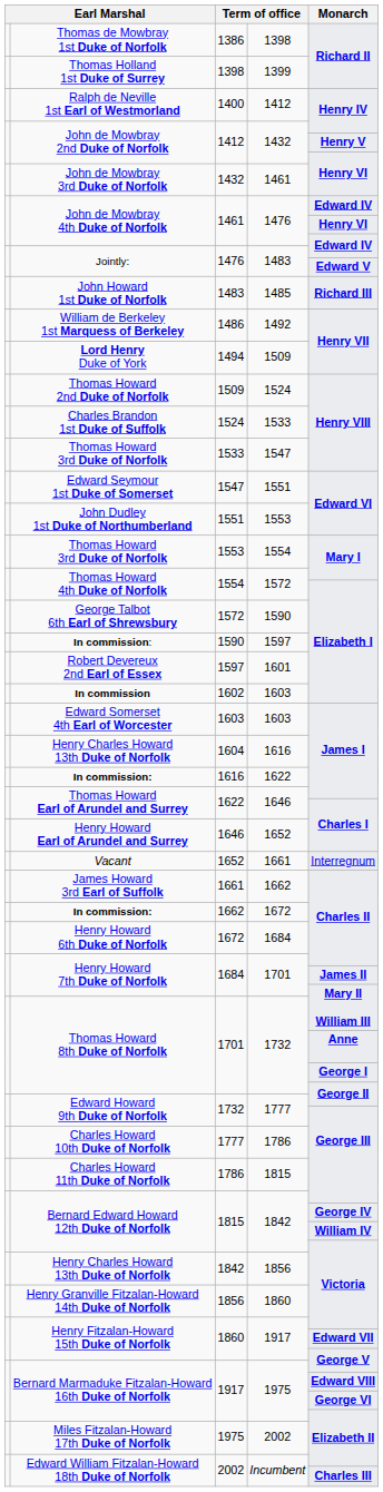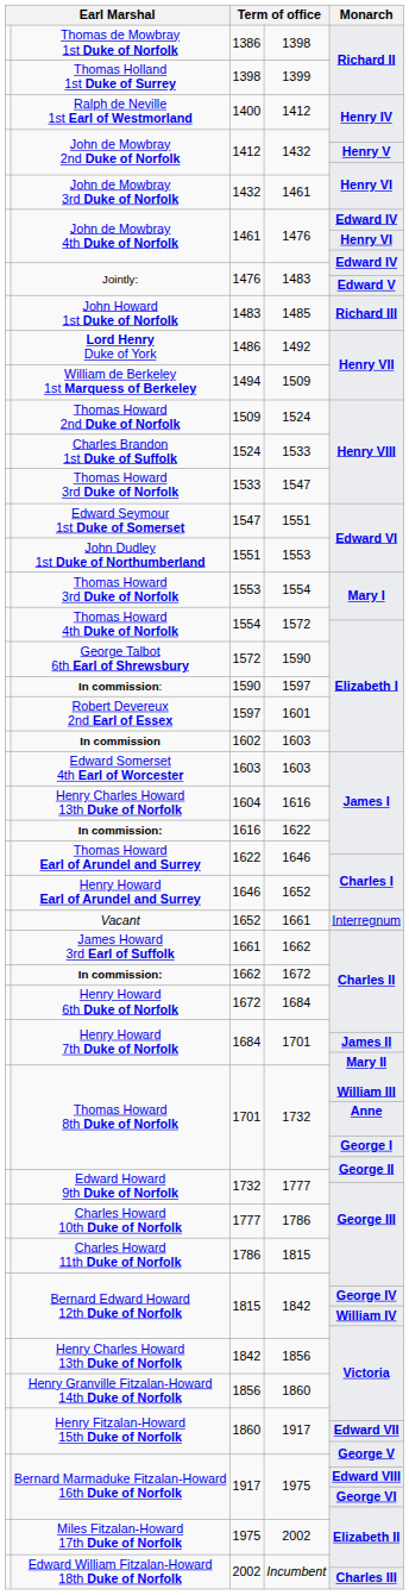1486 | column 2: William de Berkeley 1st Marquess of Berkeley -> Lord Henry Duke of York
1494 | column 2: Lord Henry Duke of York -> William de Berkeley 1st Marquess of Berkeley
